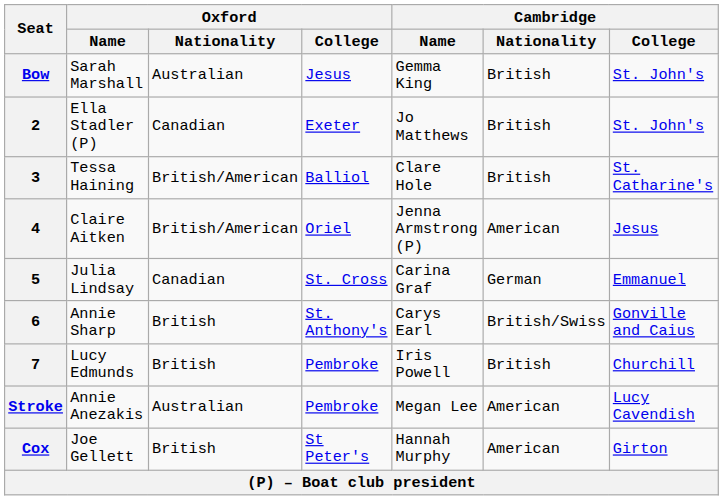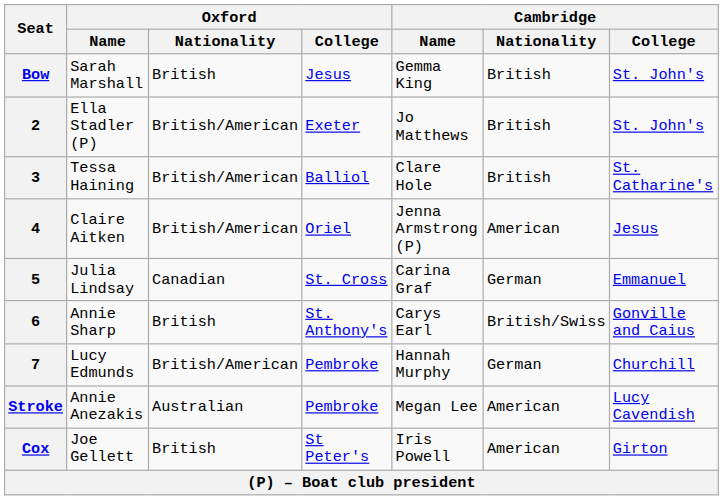Bow | Oxford / Nationality: Australian -> British
2 | Oxford / Nationality: Canadian -> British/American
7 | Oxford / Nationality: British -> British/American
7 | Cambridge / Name: Iris Powell -> Hannah Murphy
7 | Cambridge / Nationality: British -> German
Cox | Cambridge / Name: Hannah Murphy -> Iris Powell
